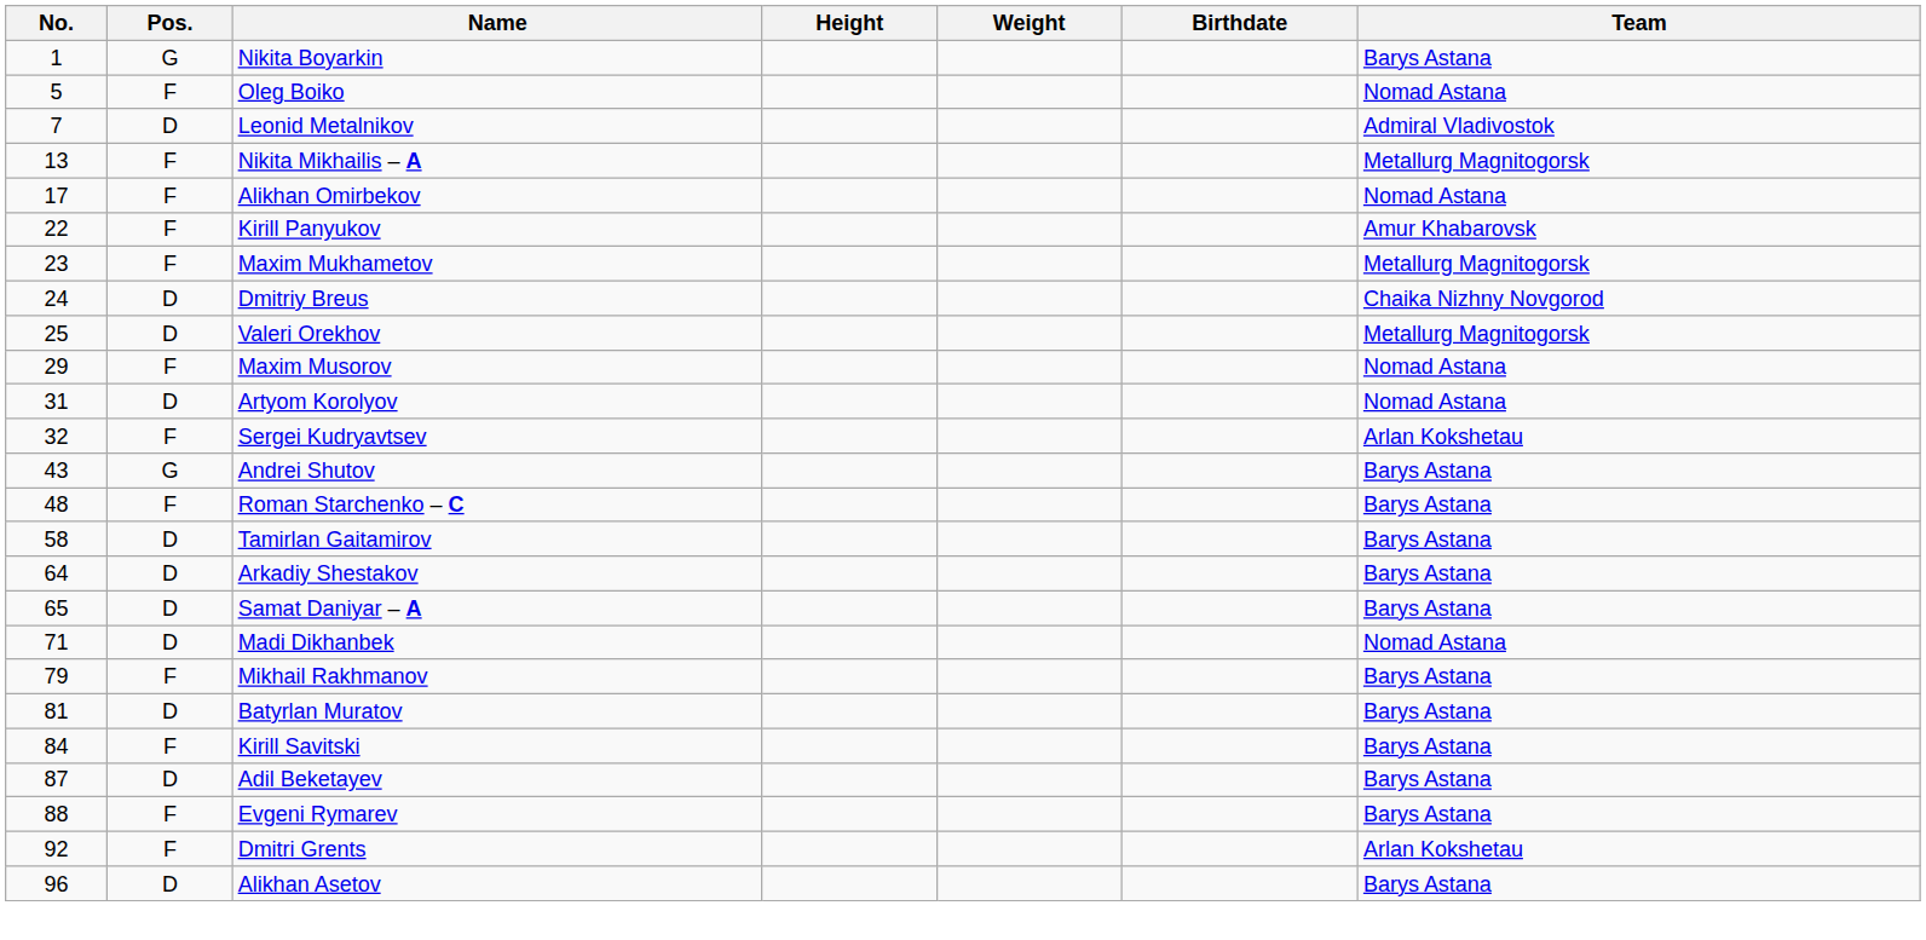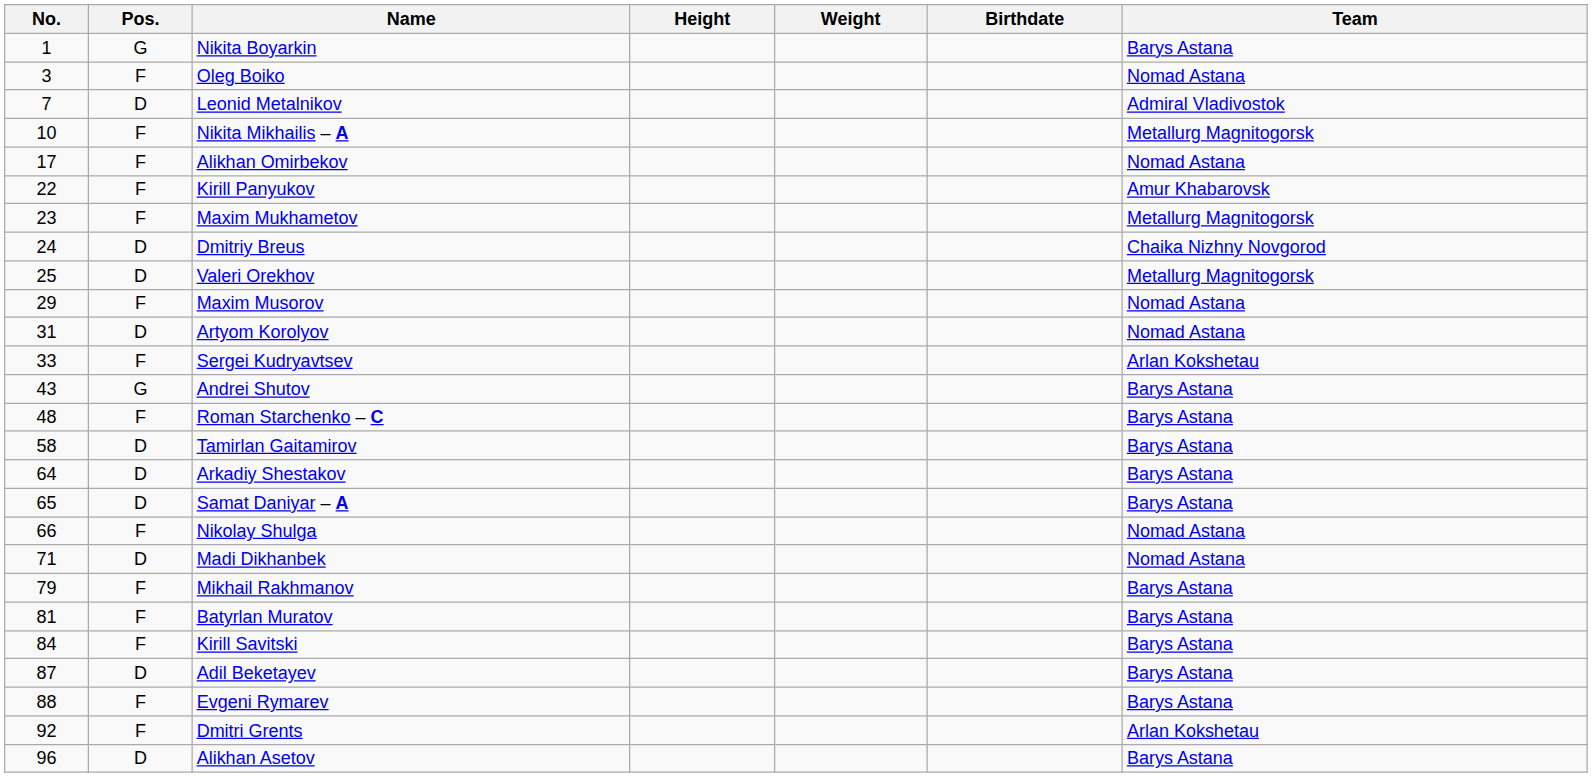Oleg Boiko | No.: 5 -> 3
Nikita Mikhailis – A | No.: 13 -> 10
Sergei Kudryavtsev | No.: 32 -> 33
+ row: 66 | F | Nikolay Shulga | Nomad Astana
Batyrlan Muratov | Pos.: D -> F
